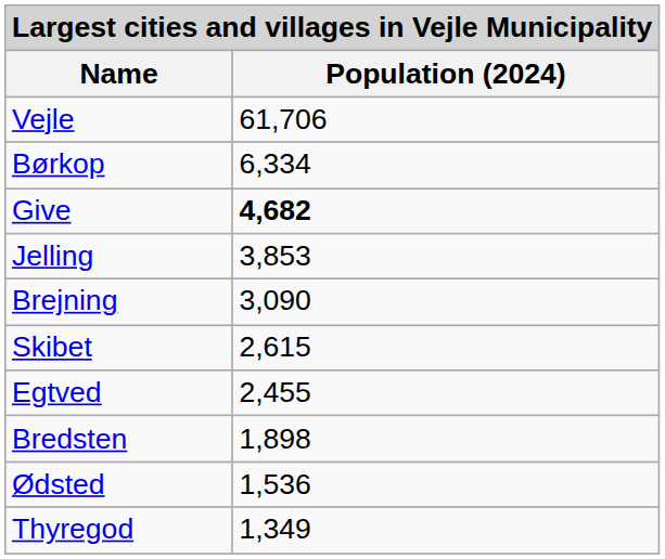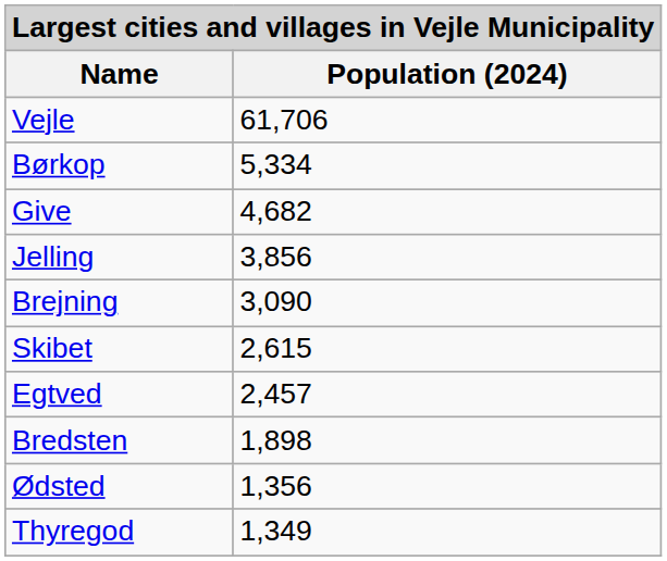Børkop | Population (2024): 6,334 -> 5,334
Give | Population (2024): bold -> normal
Jelling | Population (2024): 3,853 -> 3,856
Egtved | Population (2024): 2,455 -> 2,457
Ødsted | Population (2024): 1,536 -> 1,356
